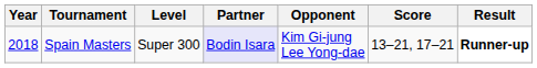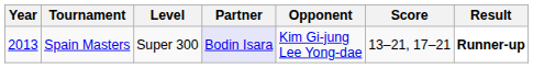Spain Masters | Year: 2018 -> 2013
